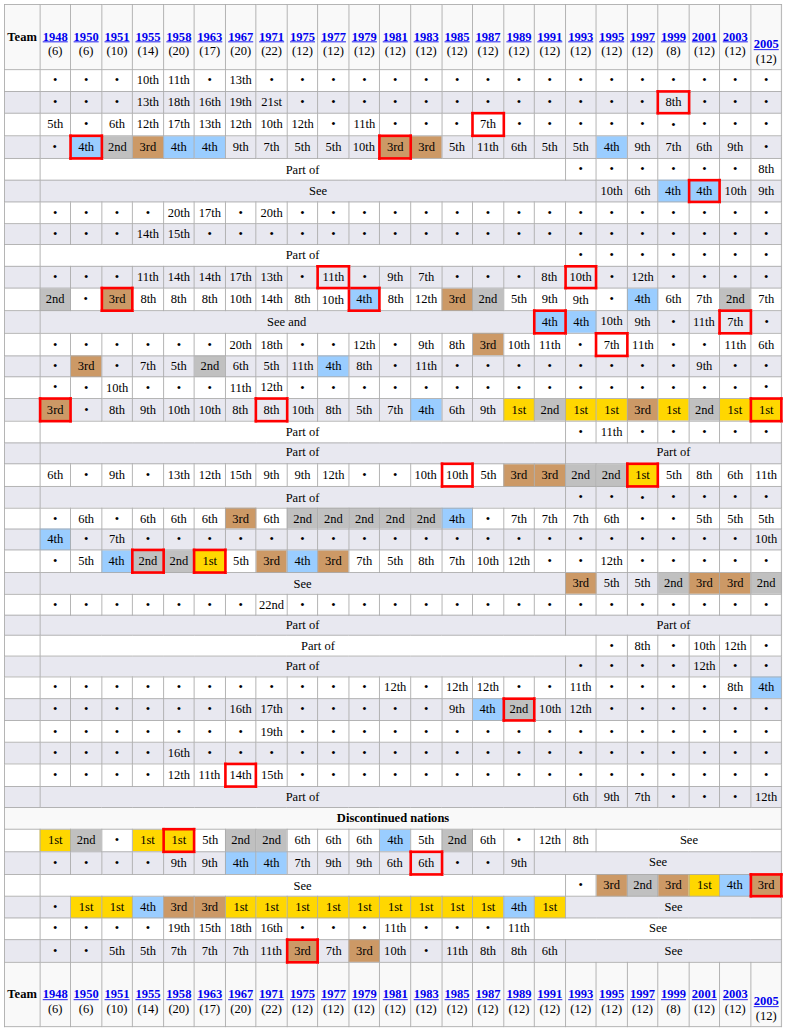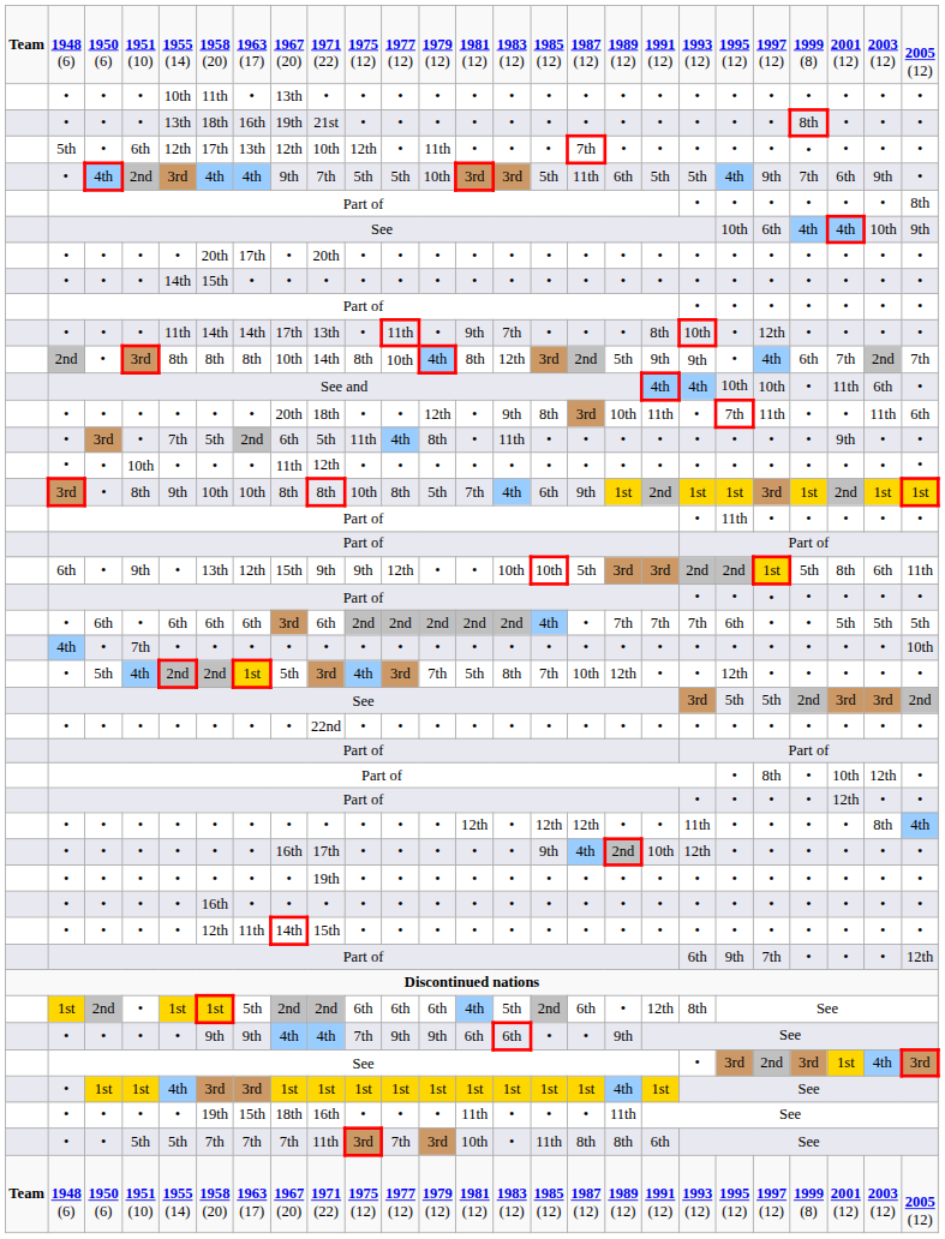See and | column 21: 9th -> 10th
See and | column 24: 7th -> 6th
